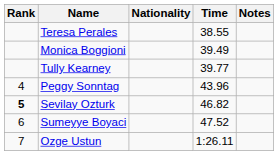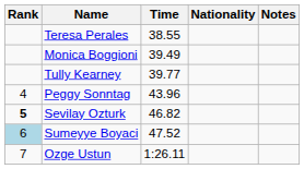columns swapped: Nationality <-> Time
Sumeyye Boyaci | Rank: no background -> lightblue background
